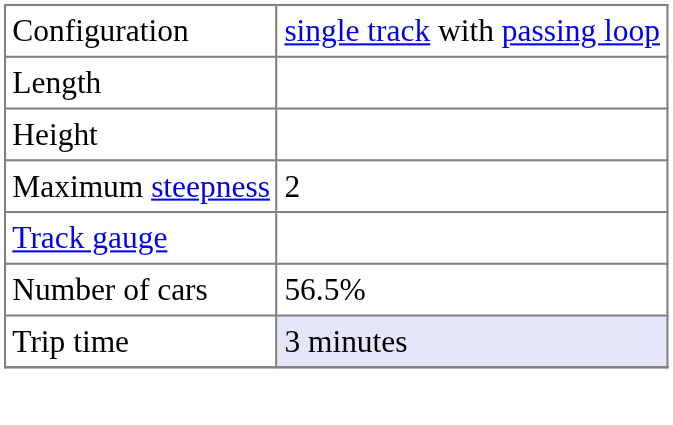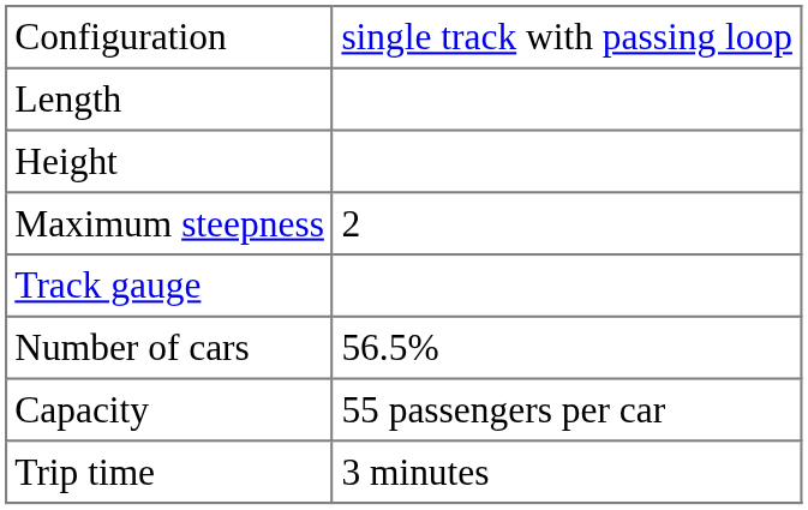+ row: Capacity | 55 passengers per car
Trip time | column 2: lavender background -> no background
